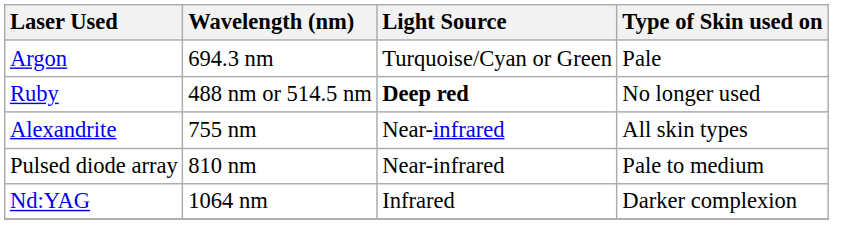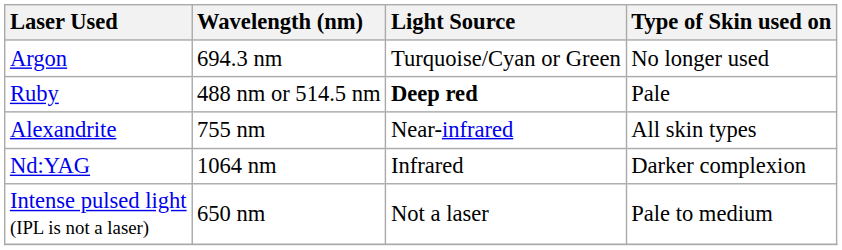Argon | Type of Skin used on: Pale -> No longer used
Ruby | Type of Skin used on: No longer used -> Pale
- row: Pulsed diode array | 810 nm | Near-infrared | Pale to medium
+ row: Intense pulsed light (IPL is not a laser) | 650 nm | Not a laser | Pale to medium
